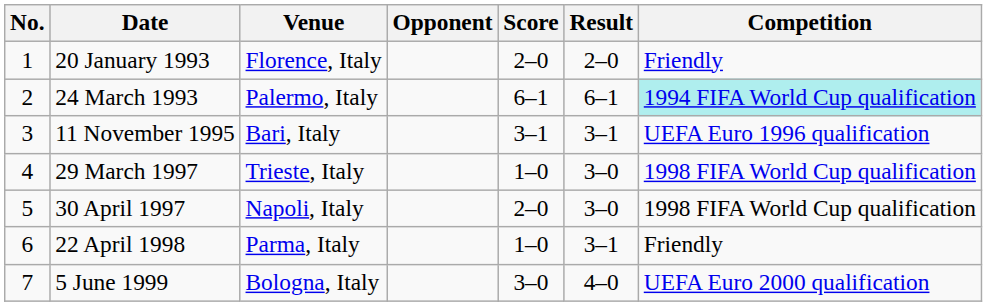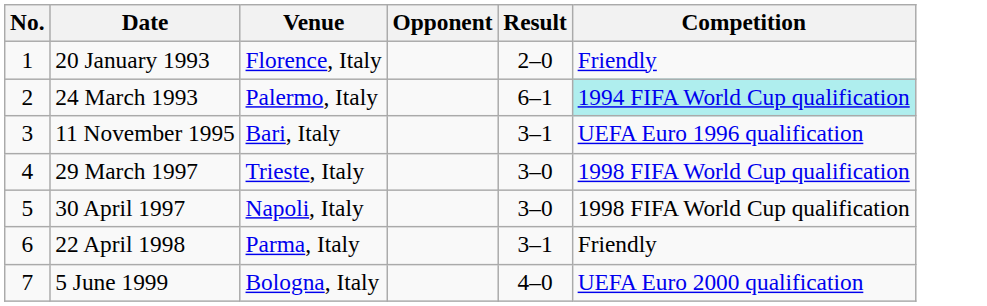- column: Score | 2–0 | 6–1 | 3–1 | 1–0 | 2–0 | 1–0 | 3–0
